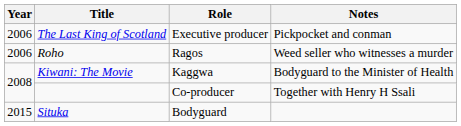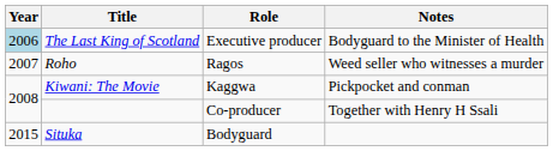The Last King of Scotland | Year: no background -> lightblue background
The Last King of Scotland | Notes: Pickpocket and conman -> Bodyguard to the Minister of Health
Roho | Year: 2006 -> 2007
Kiwani: The Movie | Notes: Bodyguard to the Minister of Health -> Pickpocket and conman
